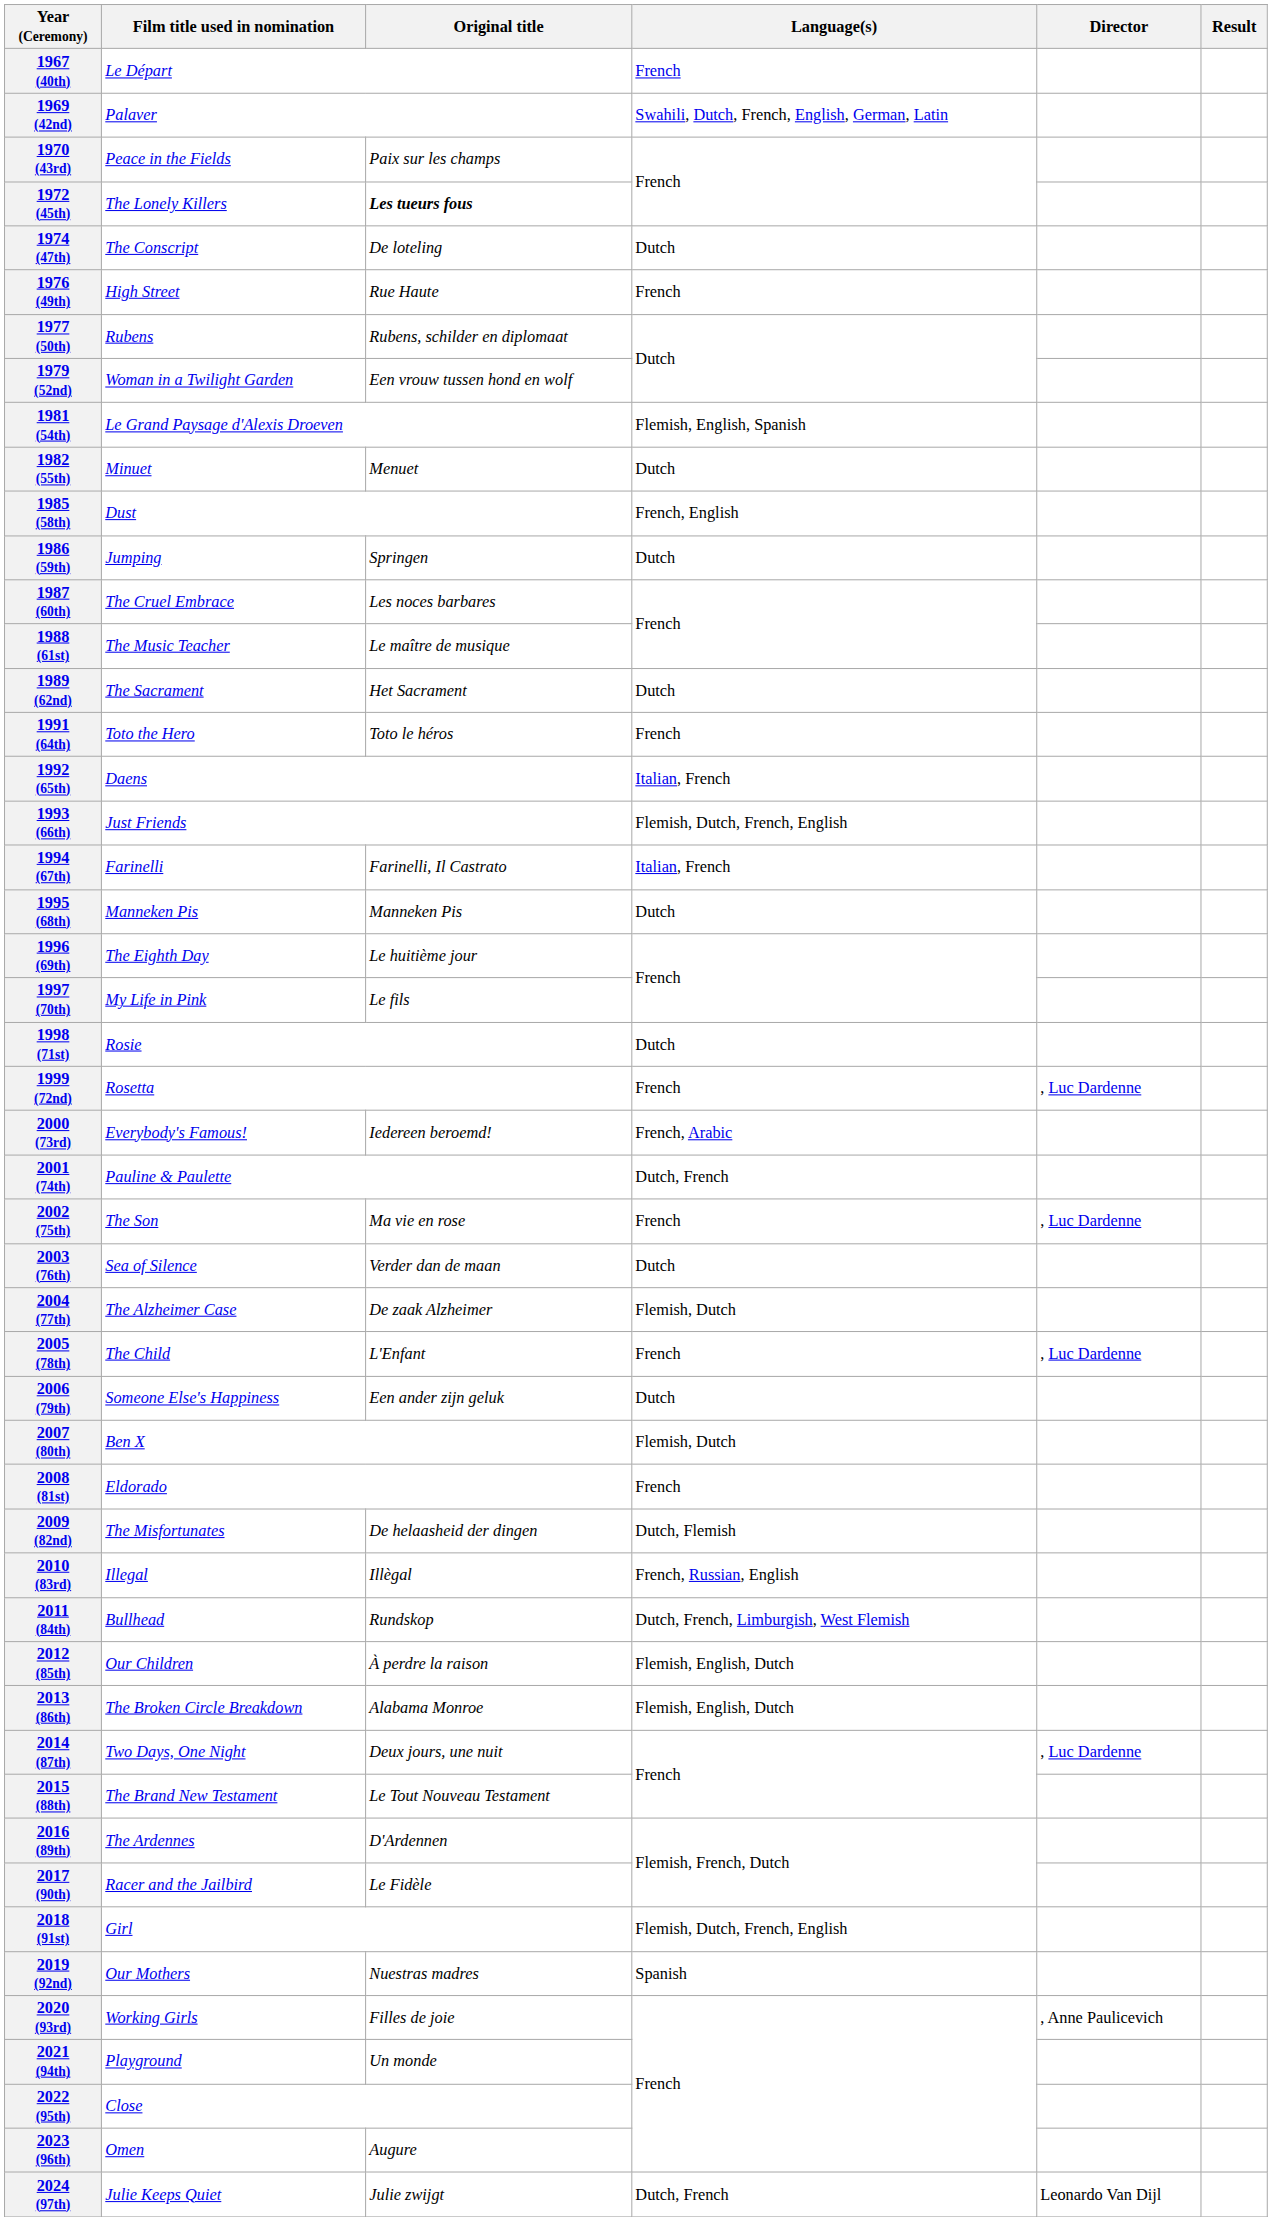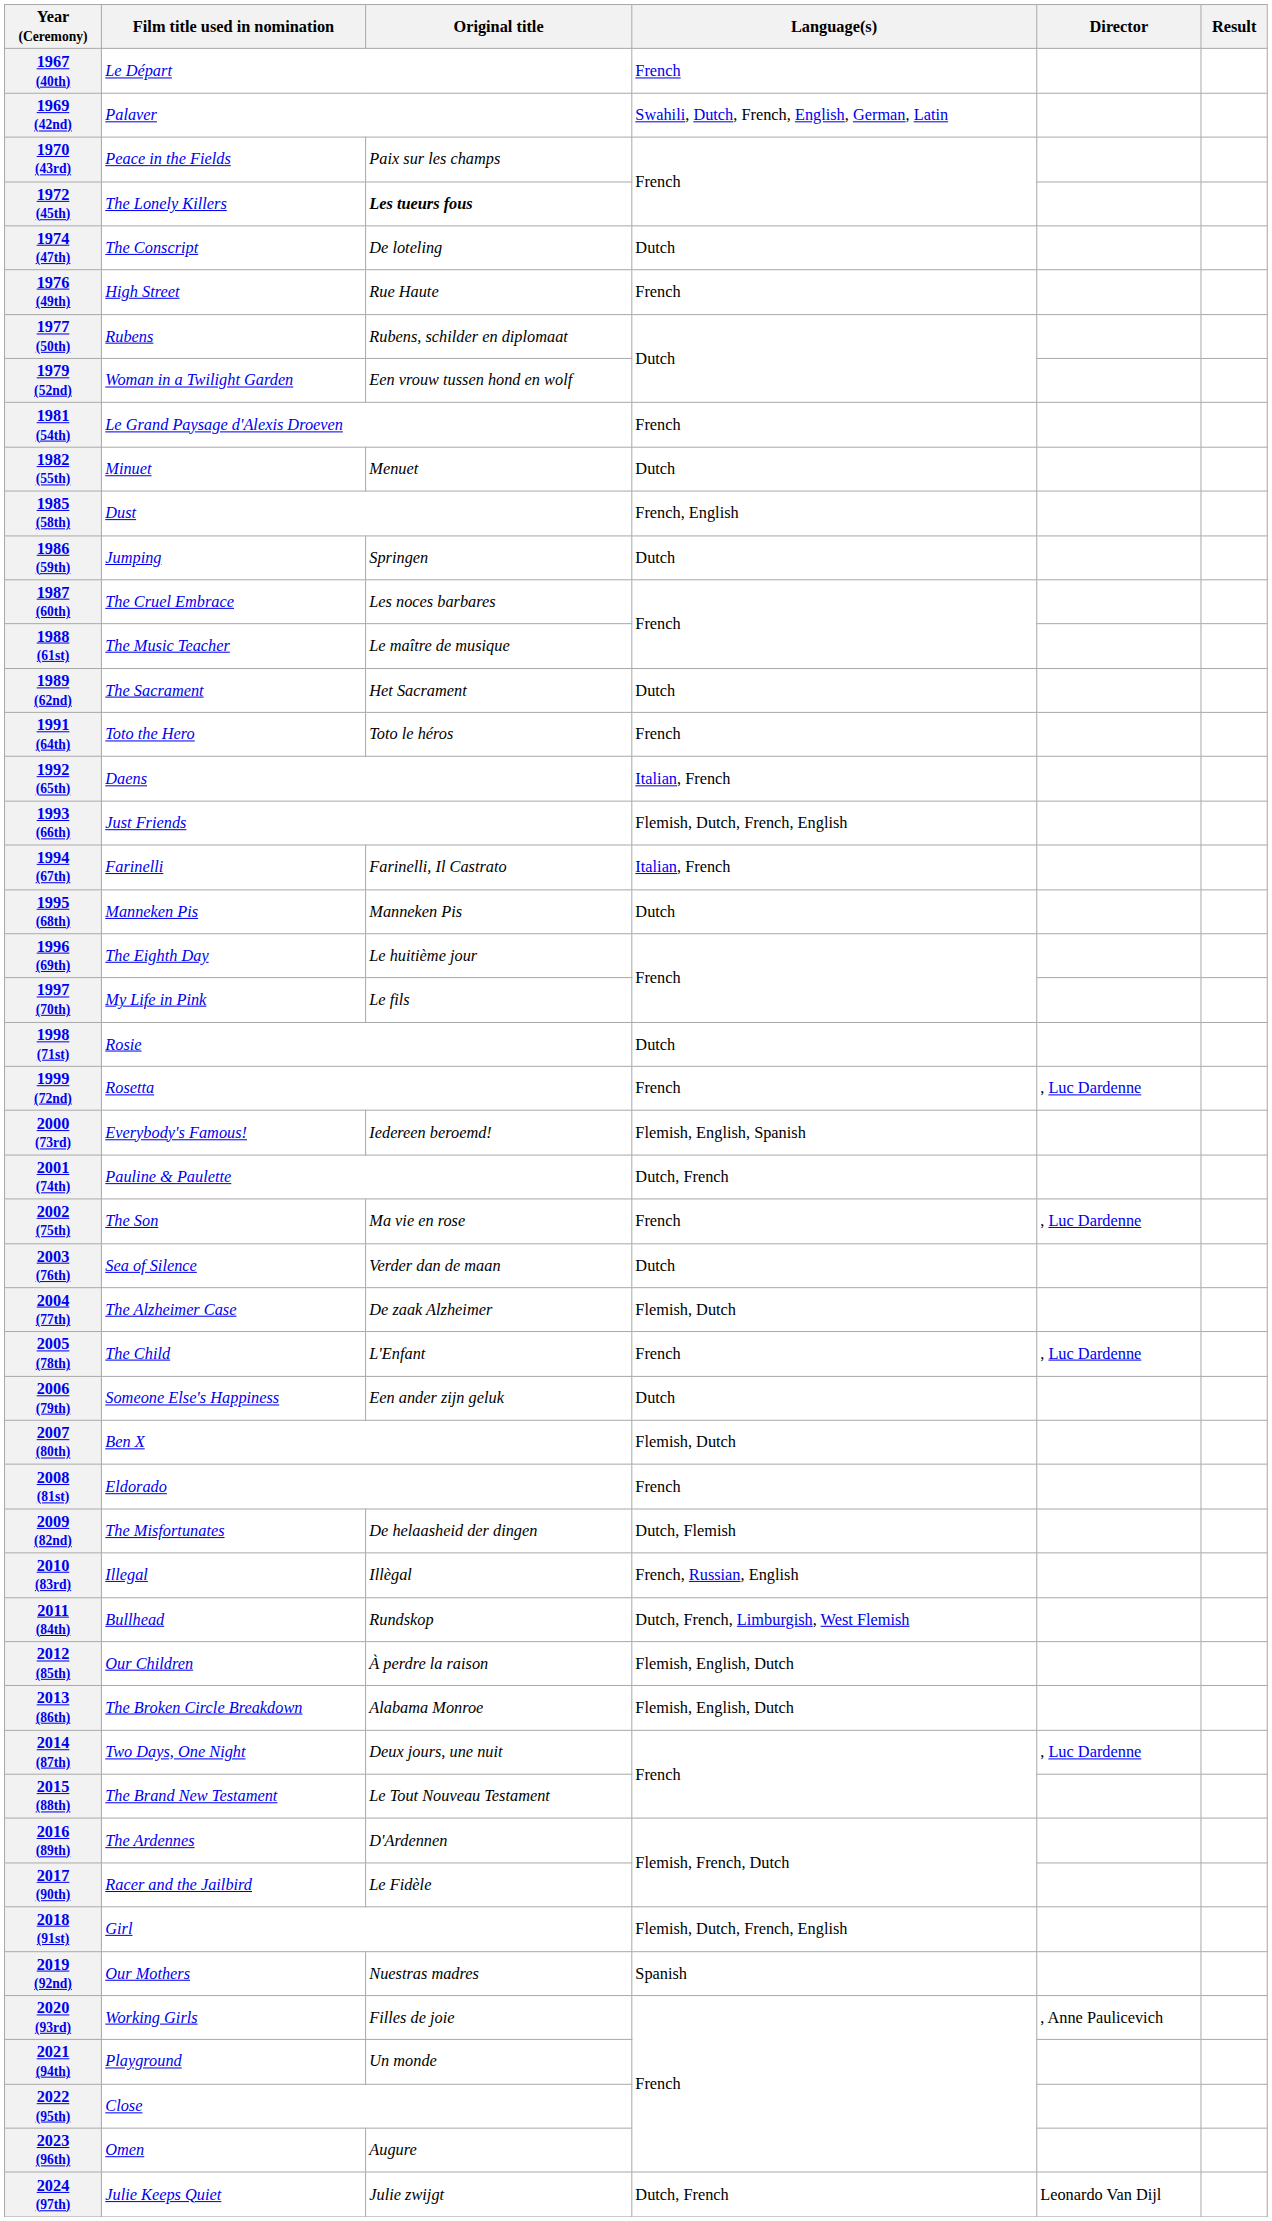1981 (54th) | Language(s): Flemish, English, Spanish -> French
2000 (73rd) | Language(s): French, Arabic -> Flemish, English, Spanish
